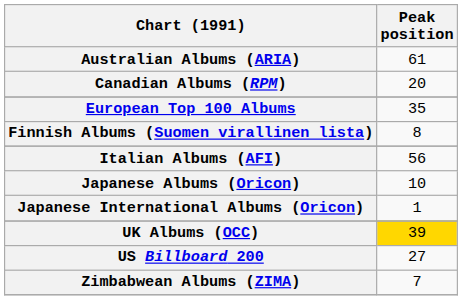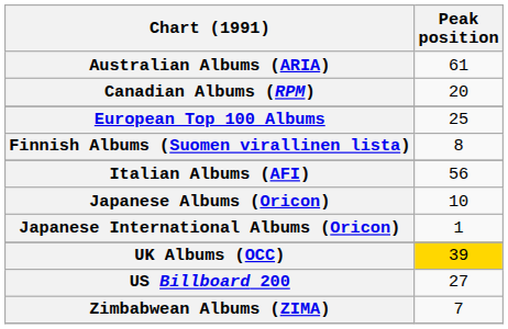European Top 100 Albums | Peak position: 35 -> 25
